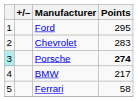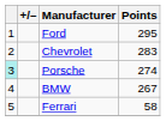Porsche | Points: bold -> normal
BMW | Points: 217 -> 267
